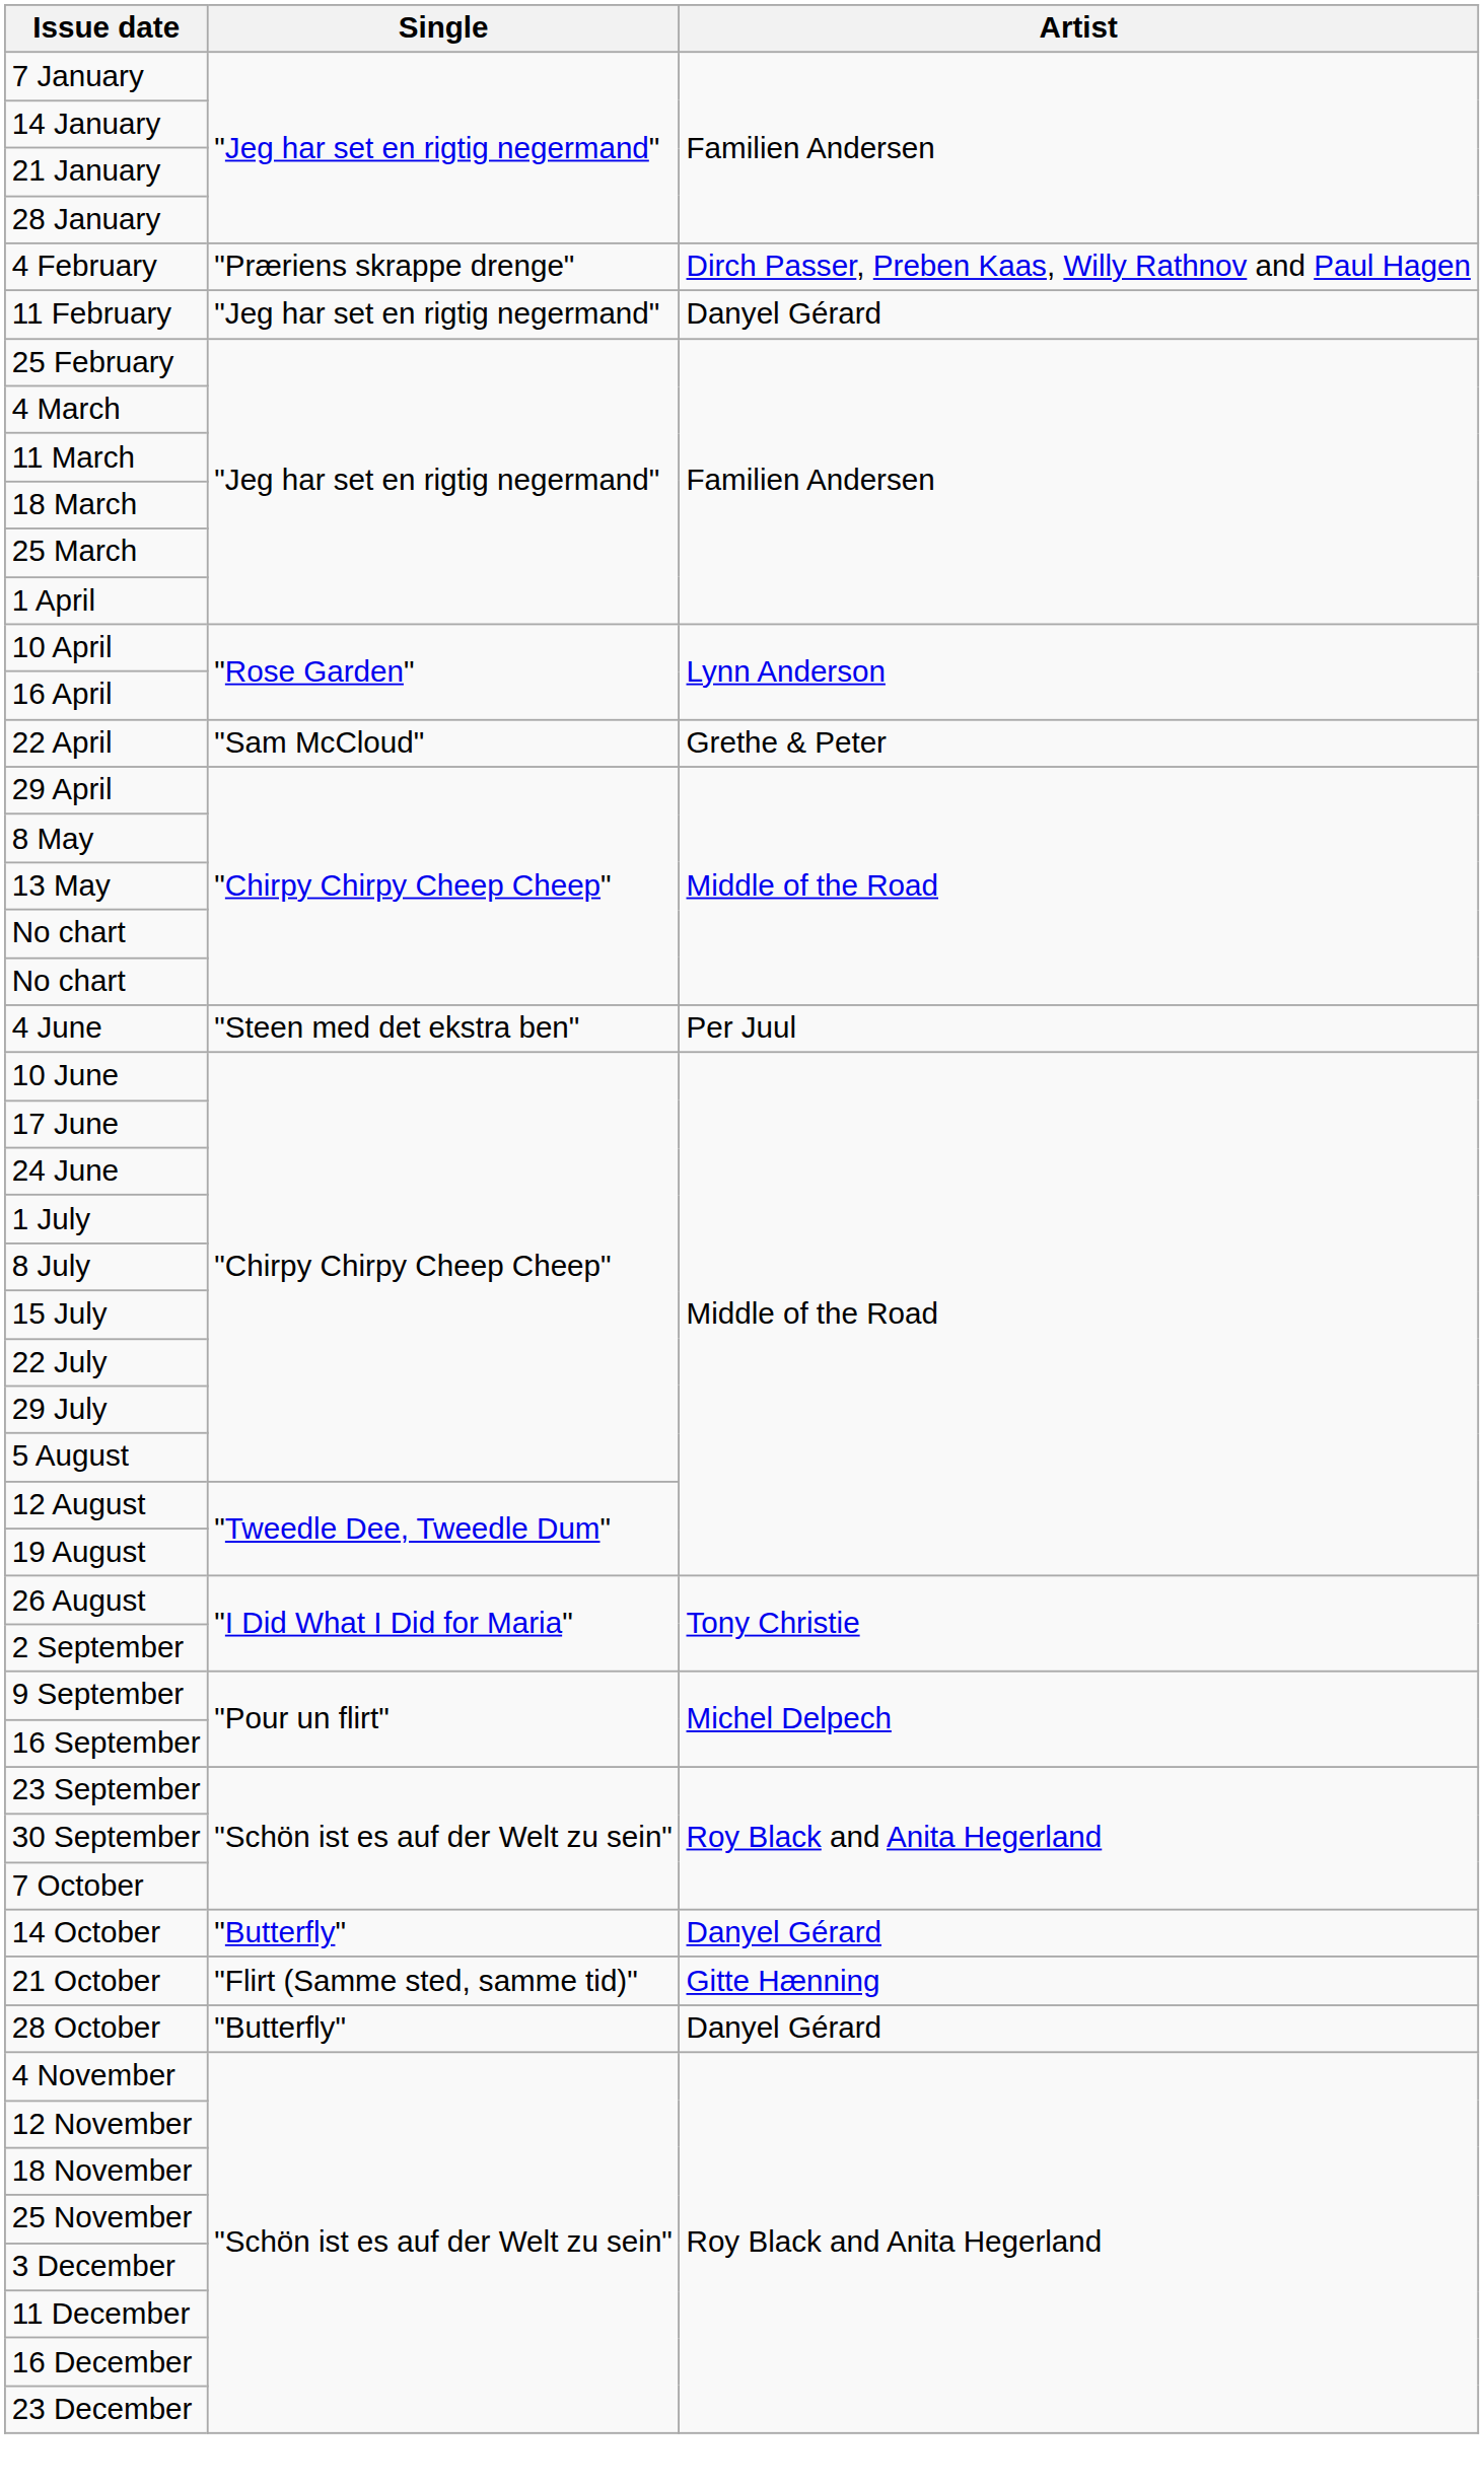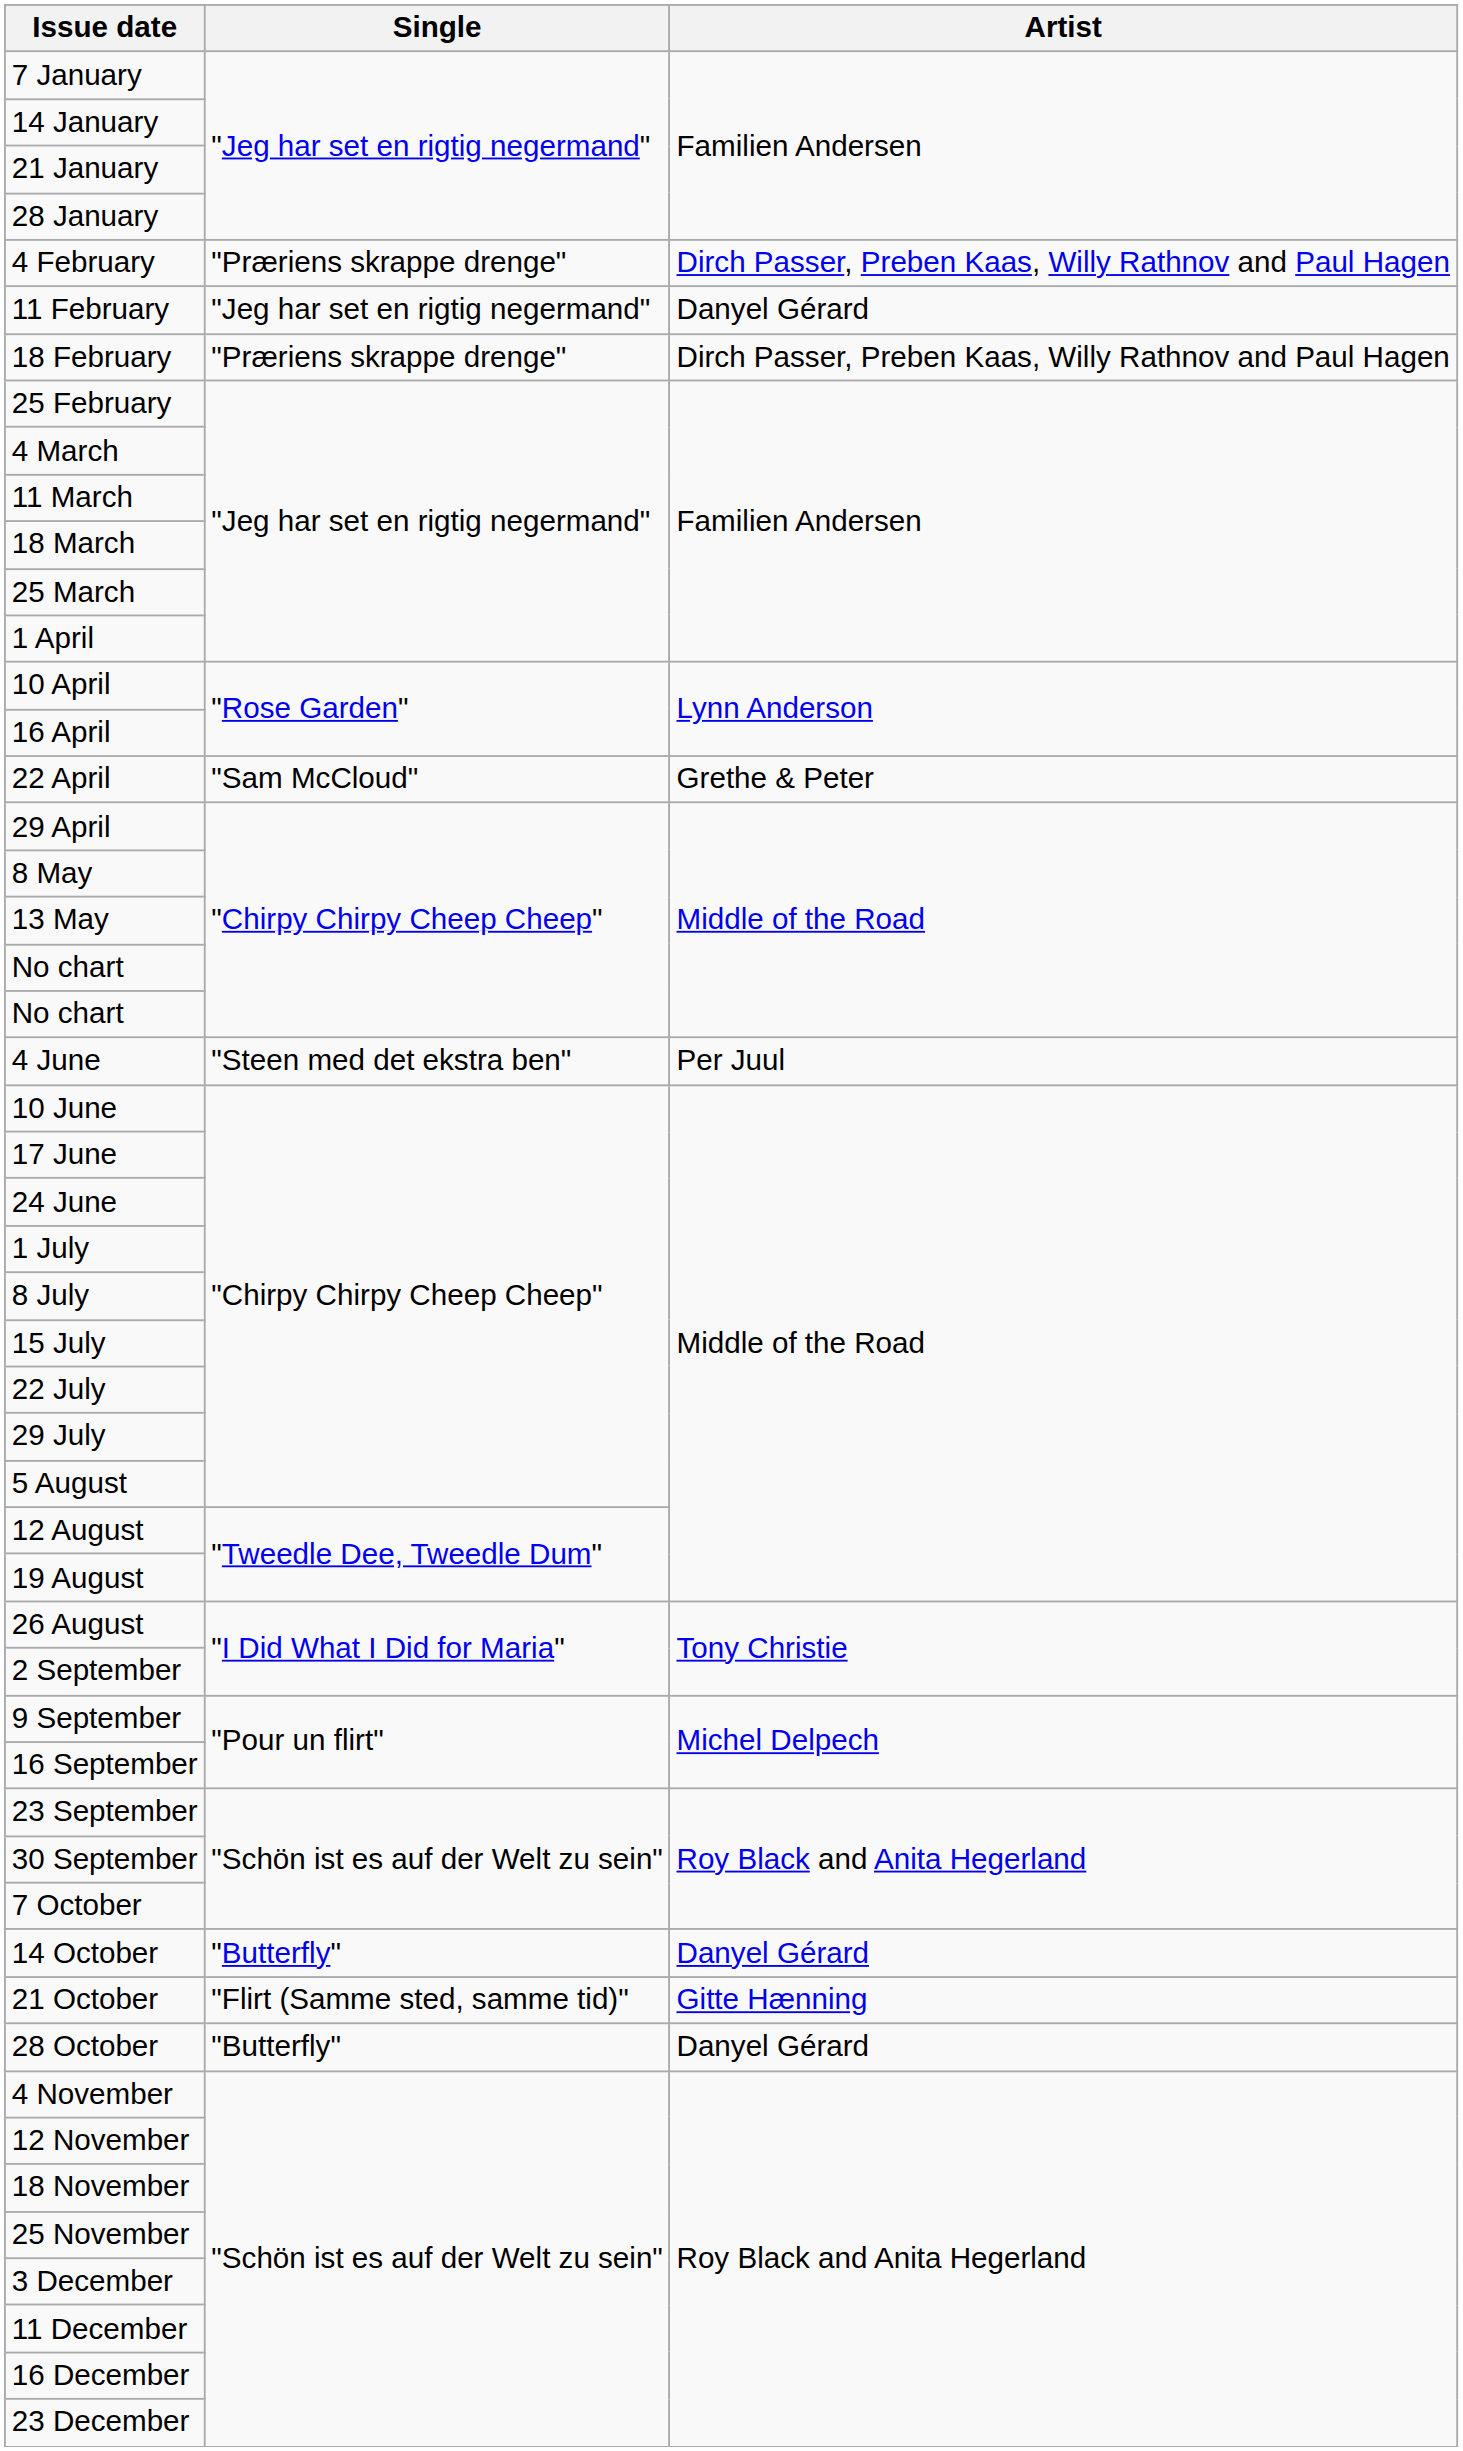+ row: 18 February | "Præriens skrappe drenge" | Dirch Passer, Preben Kaas, Willy Rathnov and Paul Hagen
